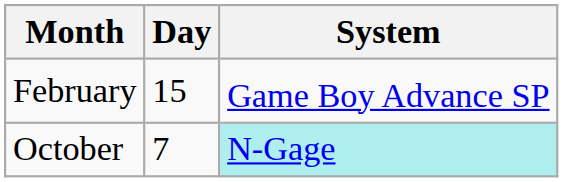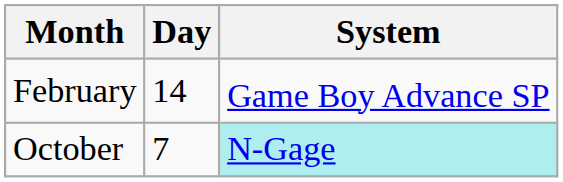February | Day: 15 -> 14
